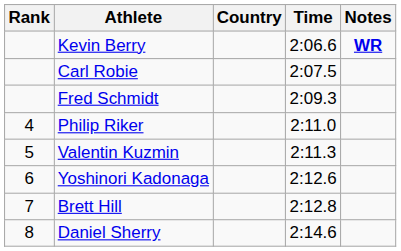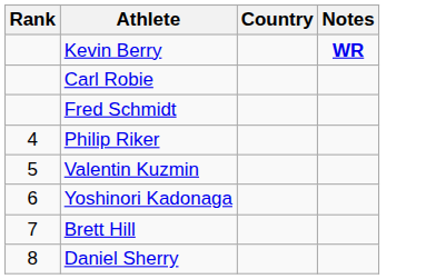- column: Time | 2:06.6 | 2:07.5 | 2:09.3 | 2:11.0 | 2:11.3 | 2:12.6 | 2:12.8 | 2:14.6
